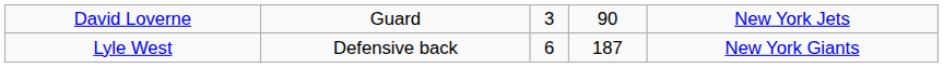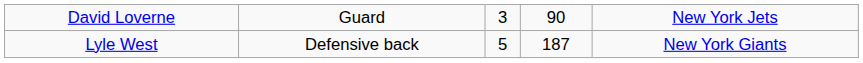Lyle West | column 3: 6 -> 5
